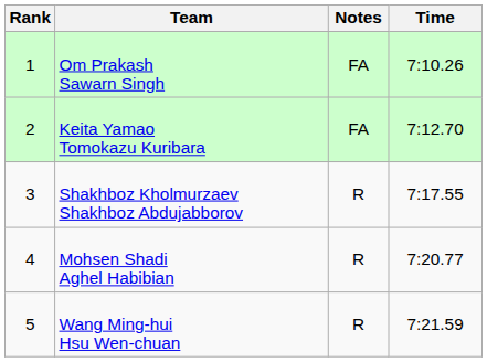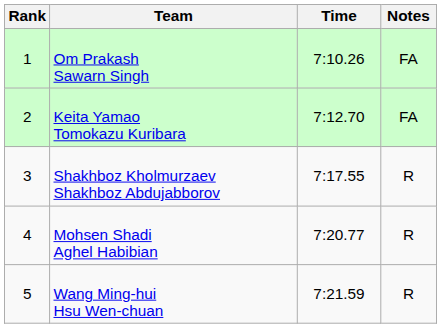columns swapped: Time <-> Notes
